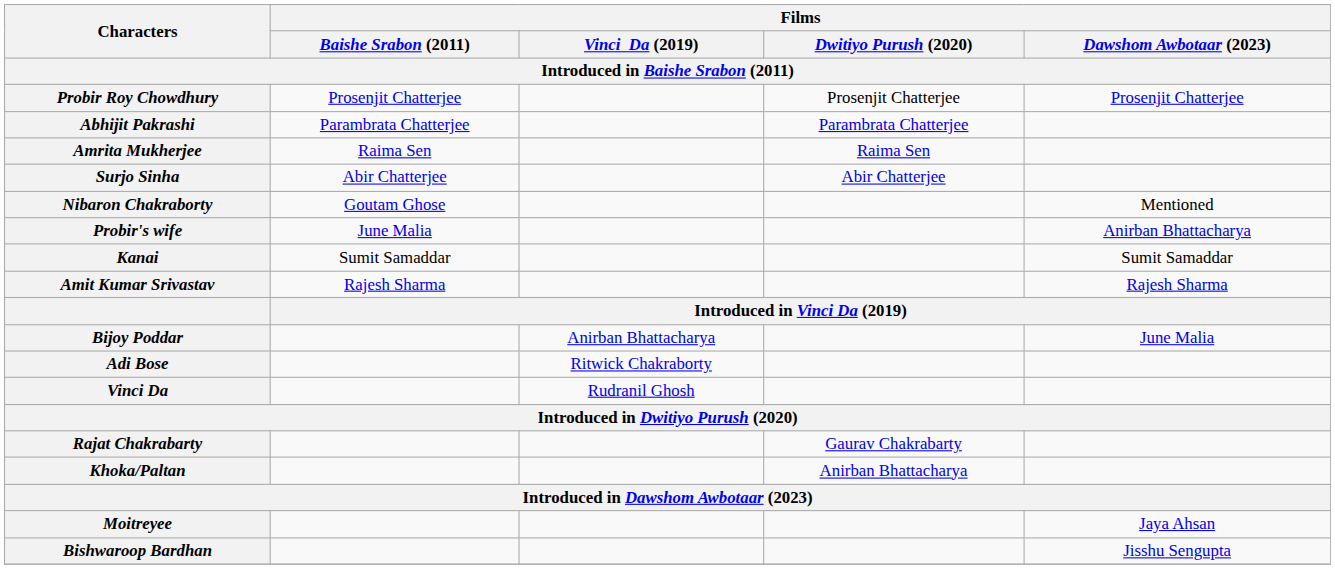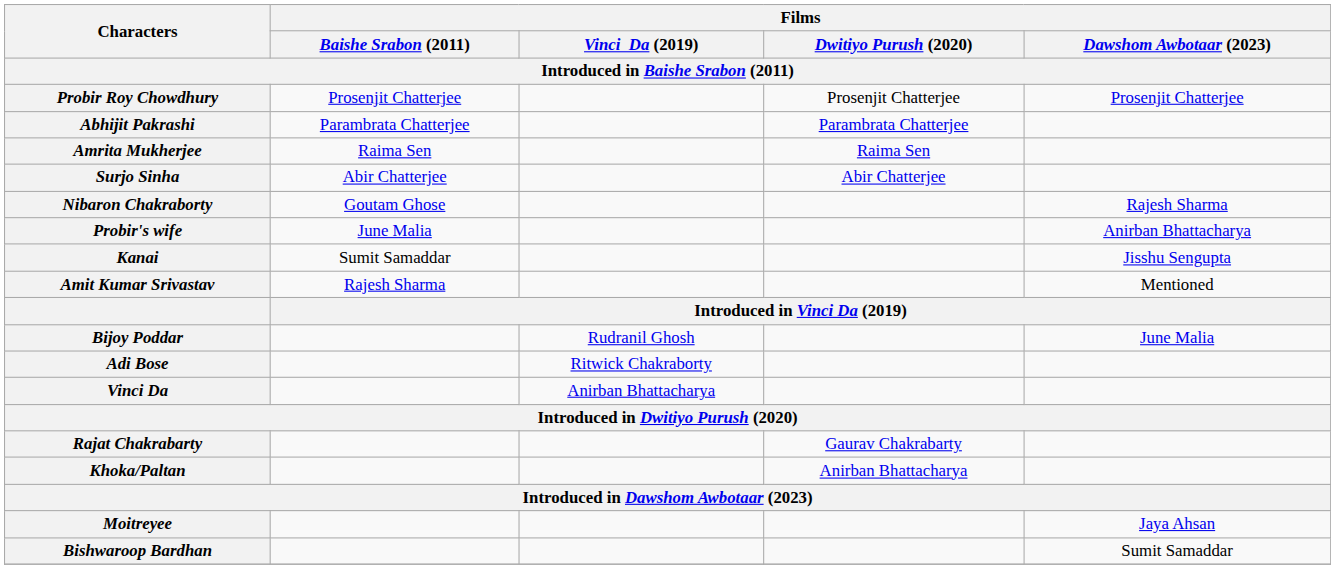Nibaron Chakraborty | column 5: Mentioned -> Rajesh Sharma
Kanai | column 5: Sumit Samaddar -> Jisshu Sengupta
Amit Kumar Srivastav | column 5: Rajesh Sharma -> Mentioned
Bijoy Poddar | Films / Vinci Da (2019) / Introduced in Baishe Srabon (2011): Anirban Bhattacharya -> Rudranil Ghosh
Vinci Da | Films / Vinci Da (2019) / Introduced in Baishe Srabon (2011): Rudranil Ghosh -> Anirban Bhattacharya
Bishwaroop Bardhan | column 5: Jisshu Sengupta -> Sumit Samaddar
